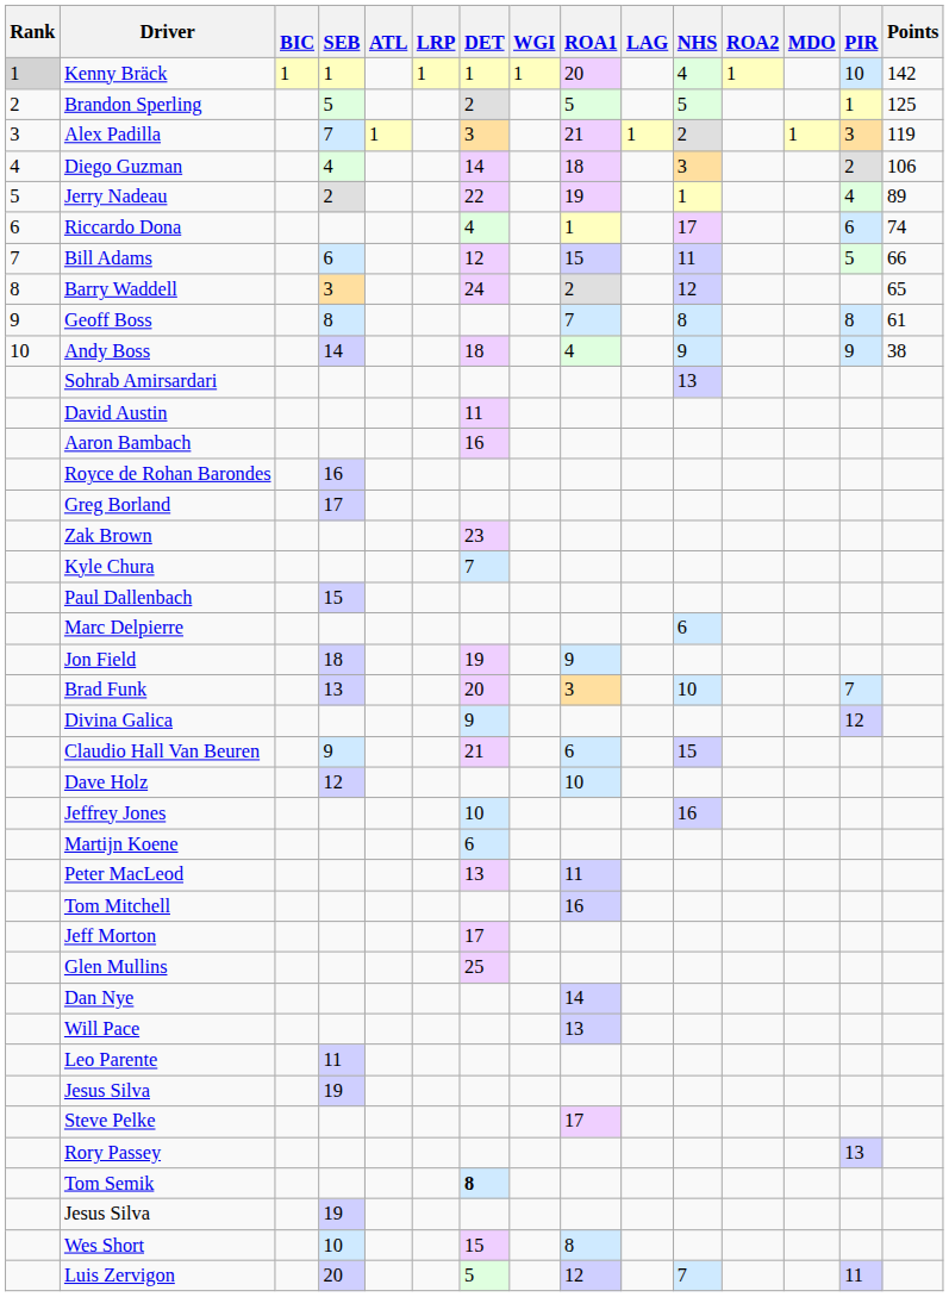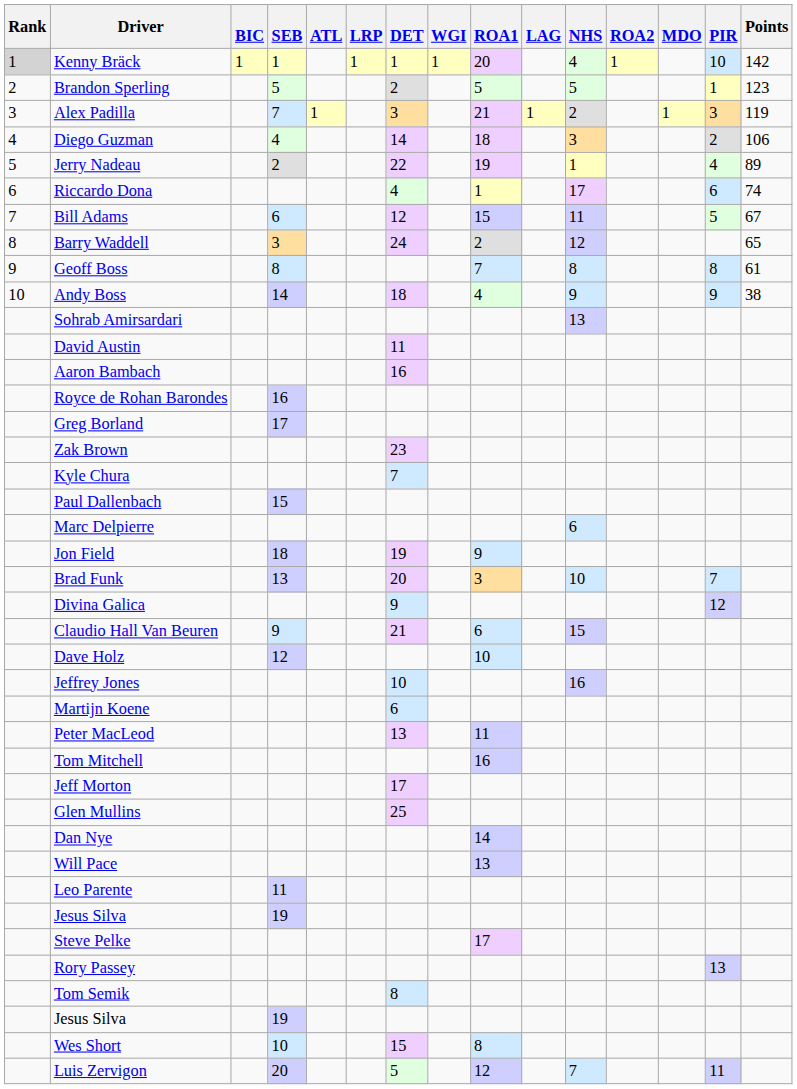Brandon Sperling | Points: 125 -> 123
Bill Adams | Points: 66 -> 67
Tom Semik | DET: bold -> normal
